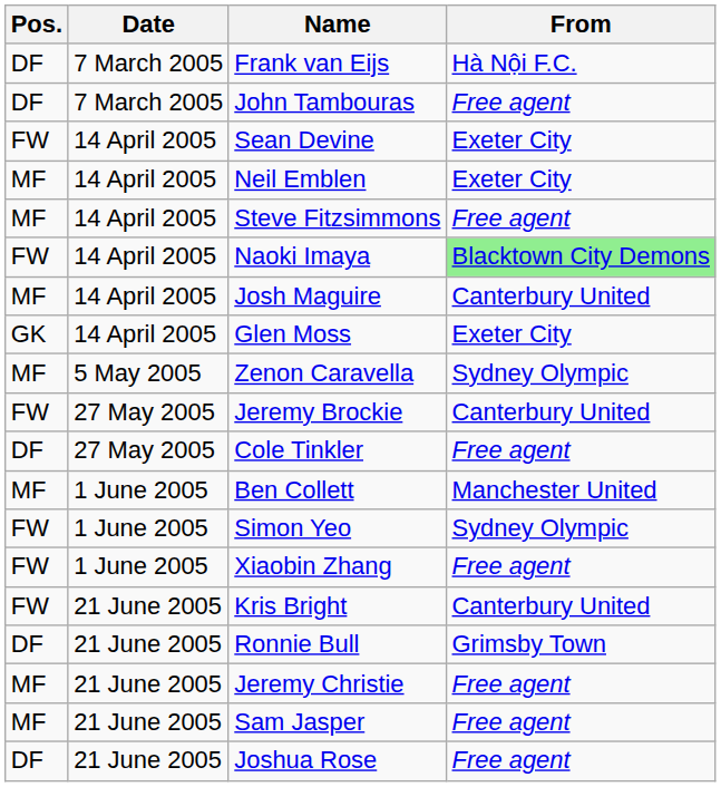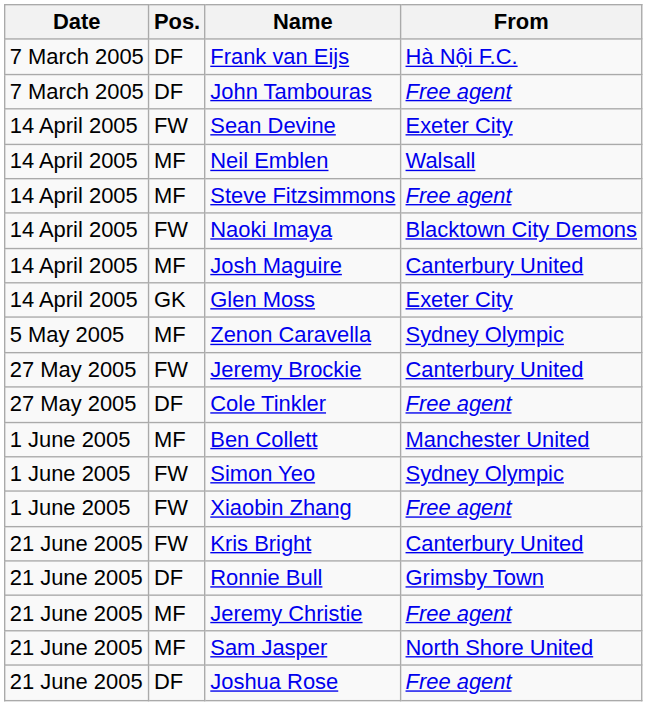columns swapped: Date <-> Pos.
Neil Emblen | From: Exeter City -> Walsall
Naoki Imaya | From: lightgreen background -> no background
Sam Jasper | From: Free agent -> North Shore United
